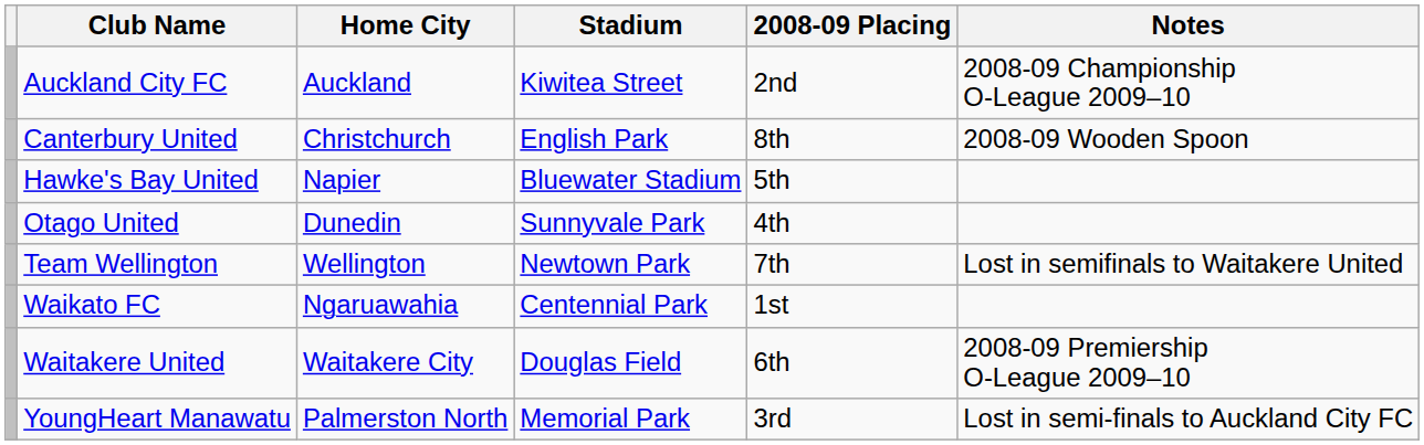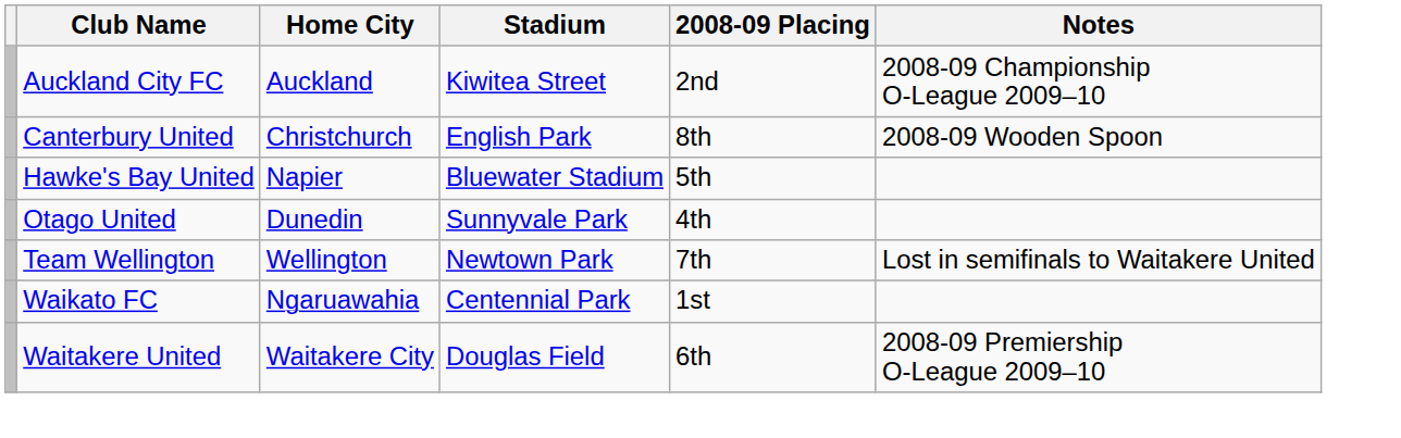- row: YoungHeart Manawatu | Palmerston North | Memorial Park | 3rd | Lost in semi-finals to Auckland City FC
